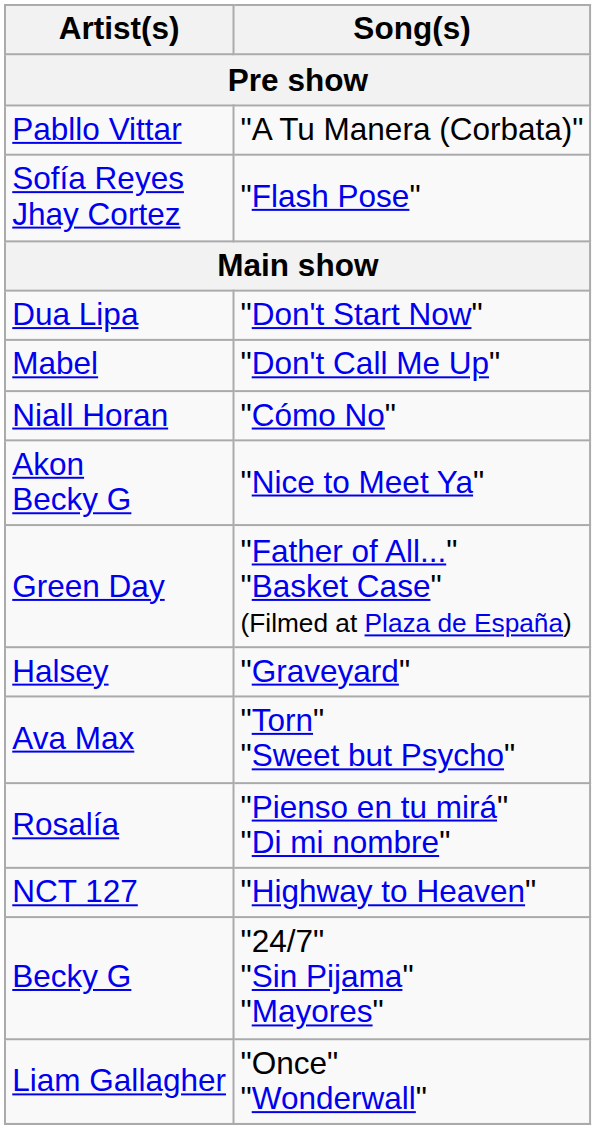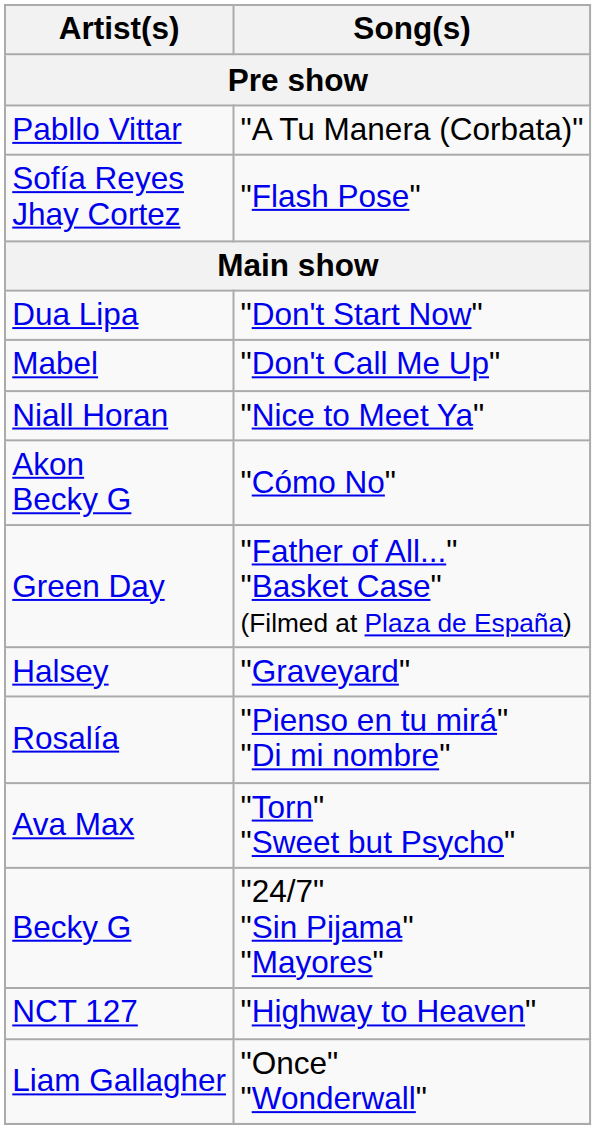Niall Horan | Song(s): "Cómo No" -> "Nice to Meet Ya"
Akon Becky G | Song(s): "Nice to Meet Ya" -> "Cómo No"
rows swapped: Ava Max <-> Rosalía
rows swapped: NCT 127 <-> Becky G
